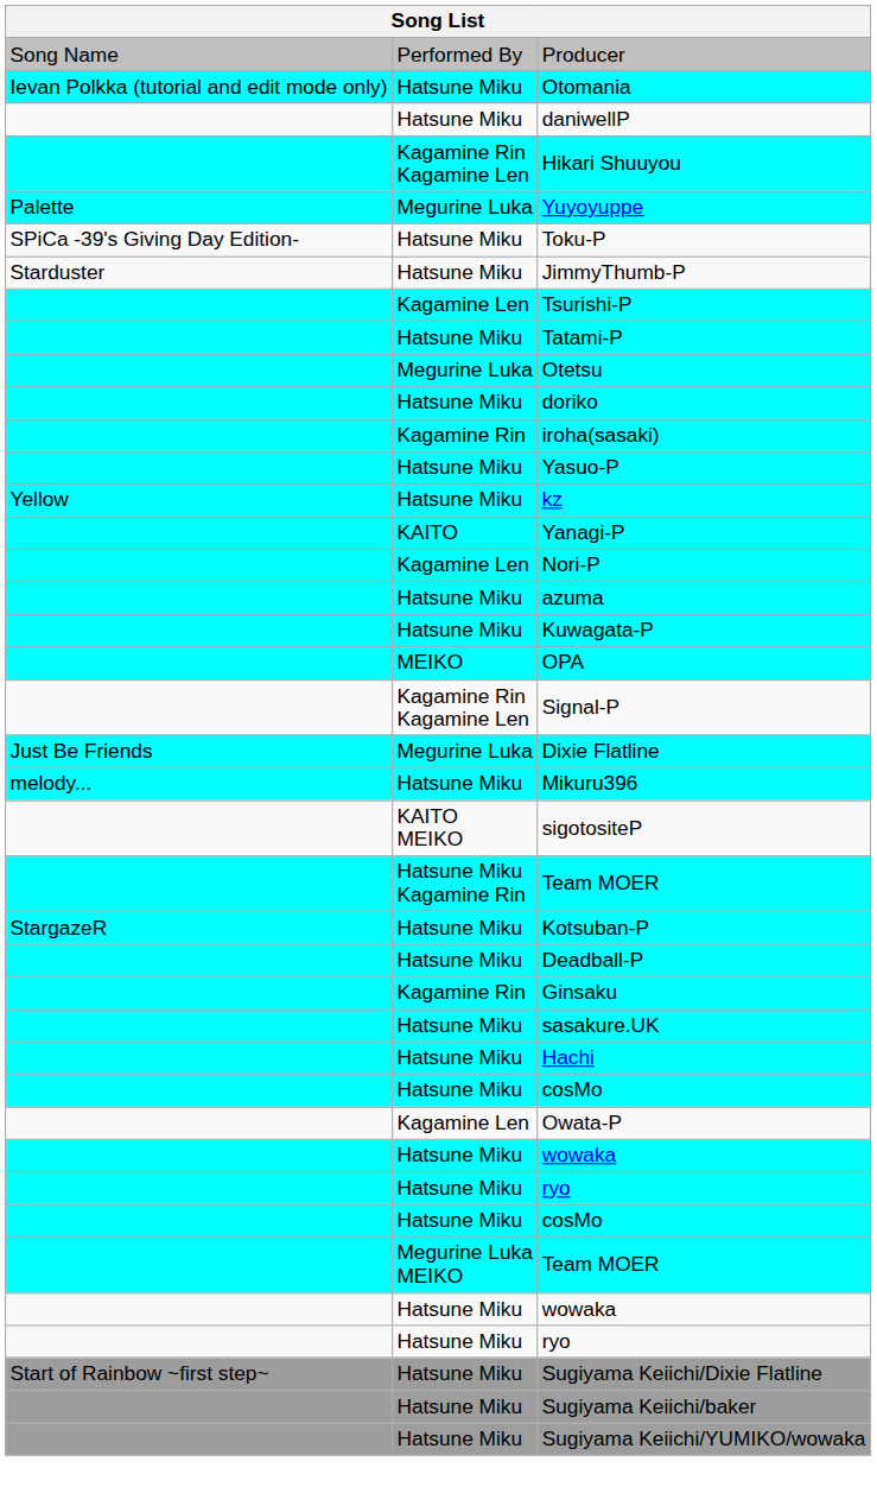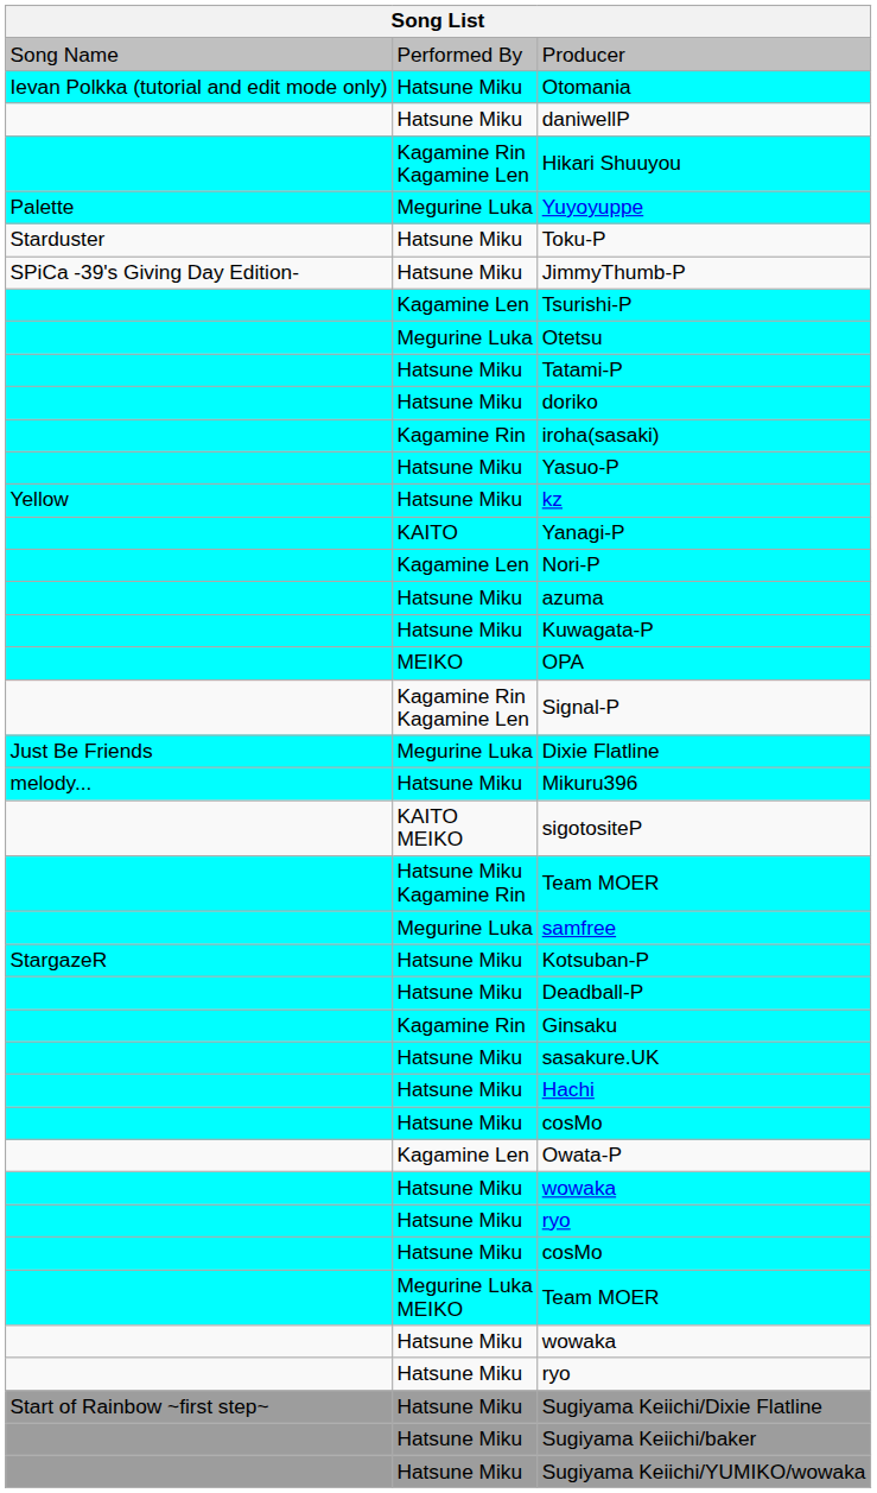Toku-P | column 1: SPiCa -39's Giving Day Edition- -> Starduster
JimmyThumb-P | column 1: Starduster -> SPiCa -39's Giving Day Edition-
rows swapped: Otetsu <-> Tatami-P
+ row: Megurine Luka | samfree
